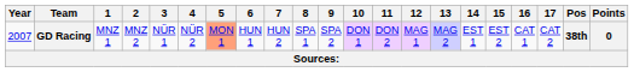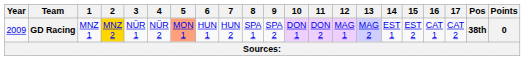GD Racing | Year: 2007 -> 2009
GD Racing | 2: no background -> gold background
